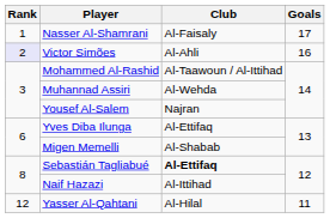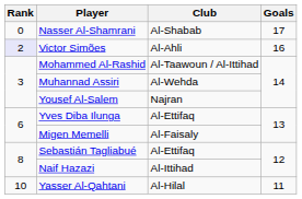Nasser Al-Shamrani | Rank: 1 -> 0
Nasser Al-Shamrani | Club: Al-Faisaly -> Al-Shabab
Migen Memelli | Club: Al-Shabab -> Al-Faisaly
Sebastián Tagliabué | Club: bold -> normal
Yasser Al-Qahtani | Rank: 12 -> 10
